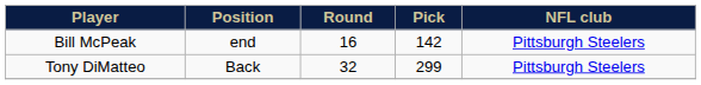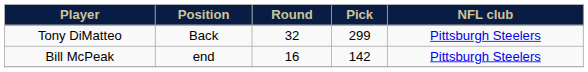rows swapped: Bill McPeak <-> Tony DiMatteo
